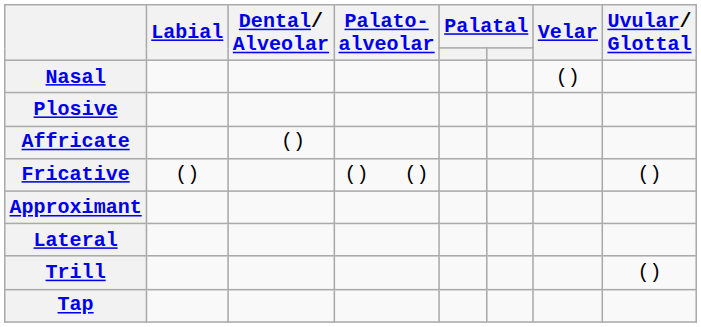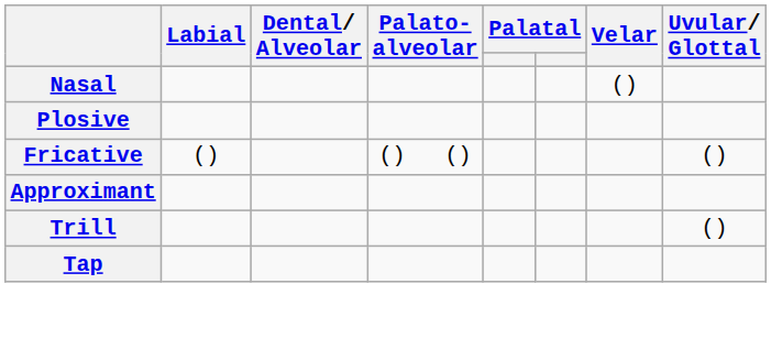- row: Affricate | ()
- row: Lateral
